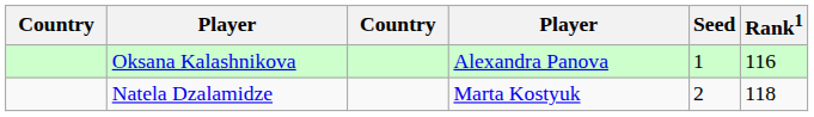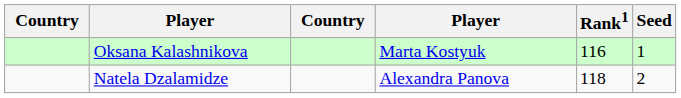columns swapped: Rank1 <-> Seed
Oksana Kalashnikova | column 4: Alexandra Panova -> Marta Kostyuk
Natela Dzalamidze | column 4: Marta Kostyuk -> Alexandra Panova
